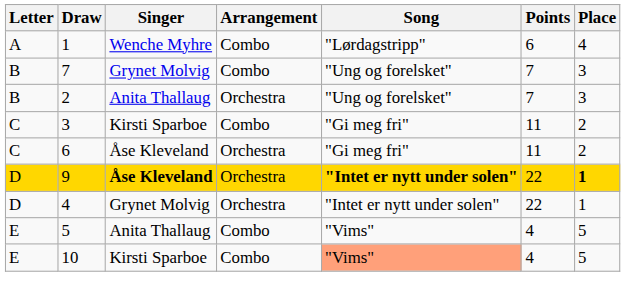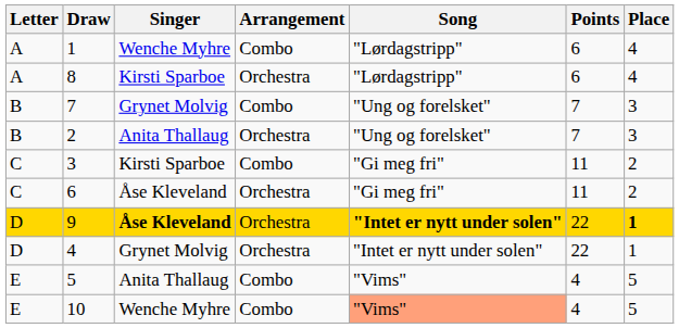+ row: A | 8 | Kirsti Sparboe | Orchestra | "Lørdagstripp" | 6 | 4
10 | Singer: Kirsti Sparboe -> Wenche Myhre
